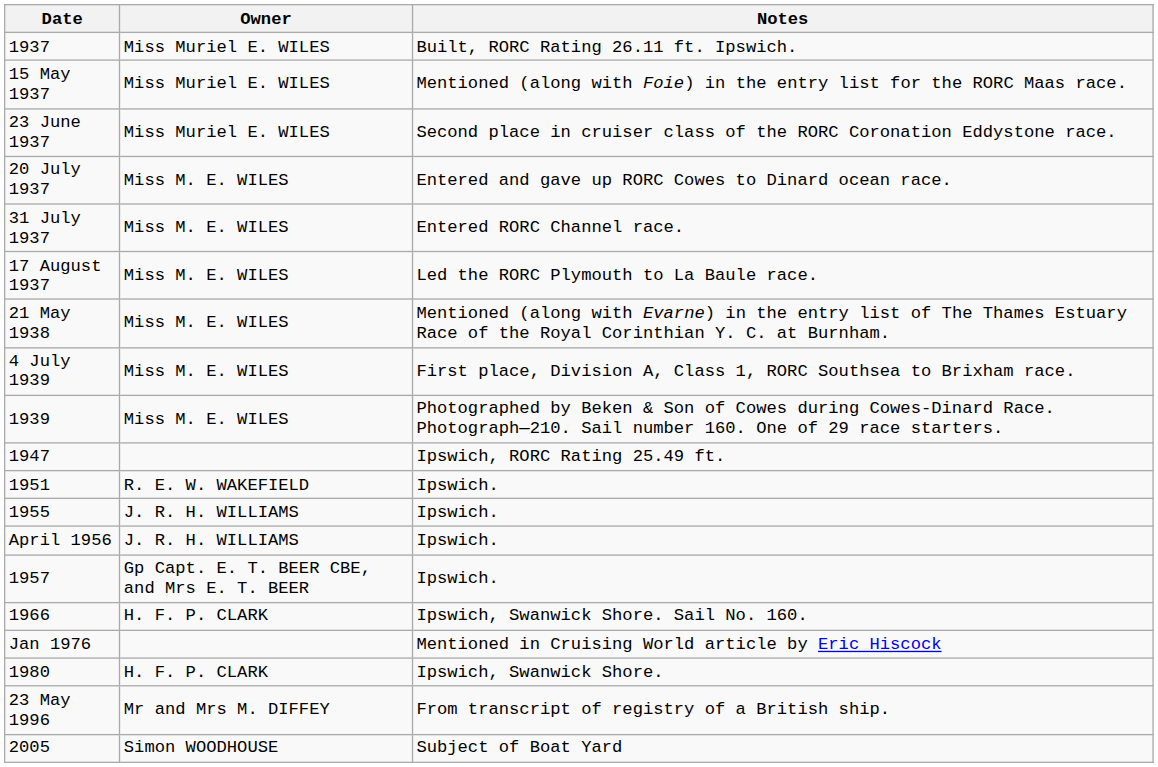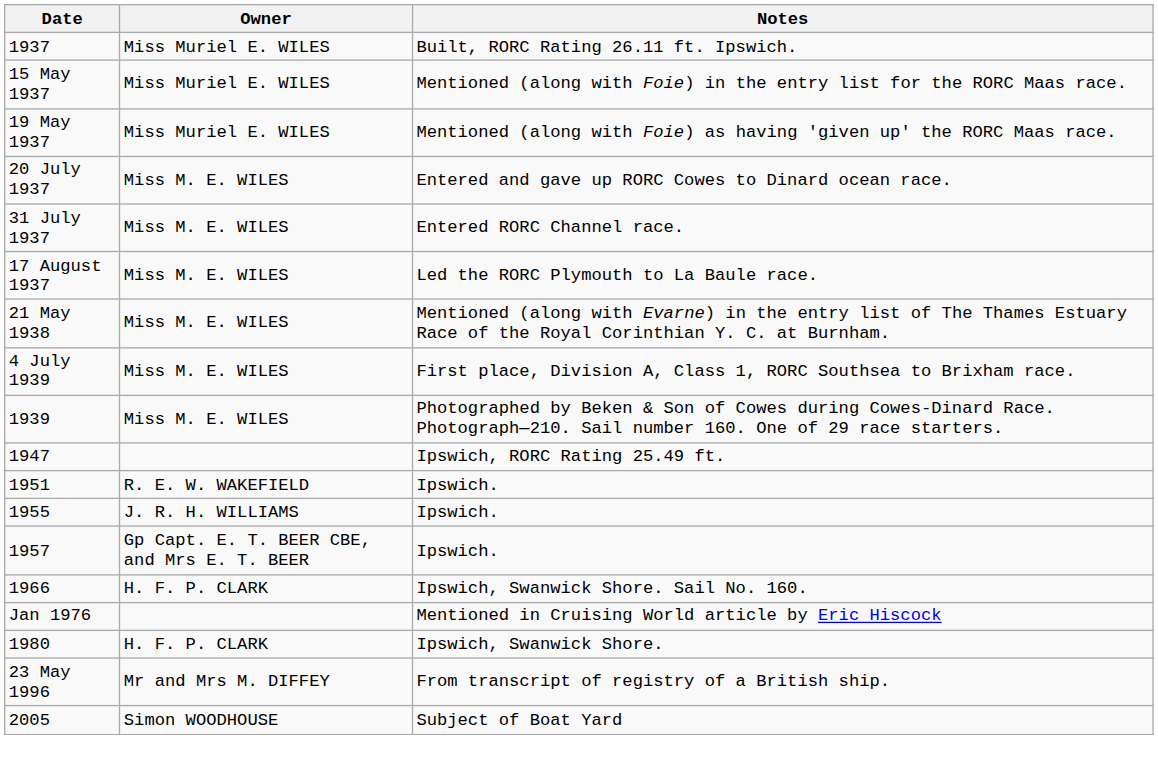+ row: 19 May 1937 | Miss Muriel E. WILES | Mentioned (along with Foie) as having 'given up' the RORC Maas race.
- row: 23 June 1937 | Miss Muriel E. WILES | Second place in cruiser class of the RORC Coronation Eddystone race.
- row: April 1956 | J. R. H. WILLIAMS | Ipswich.
